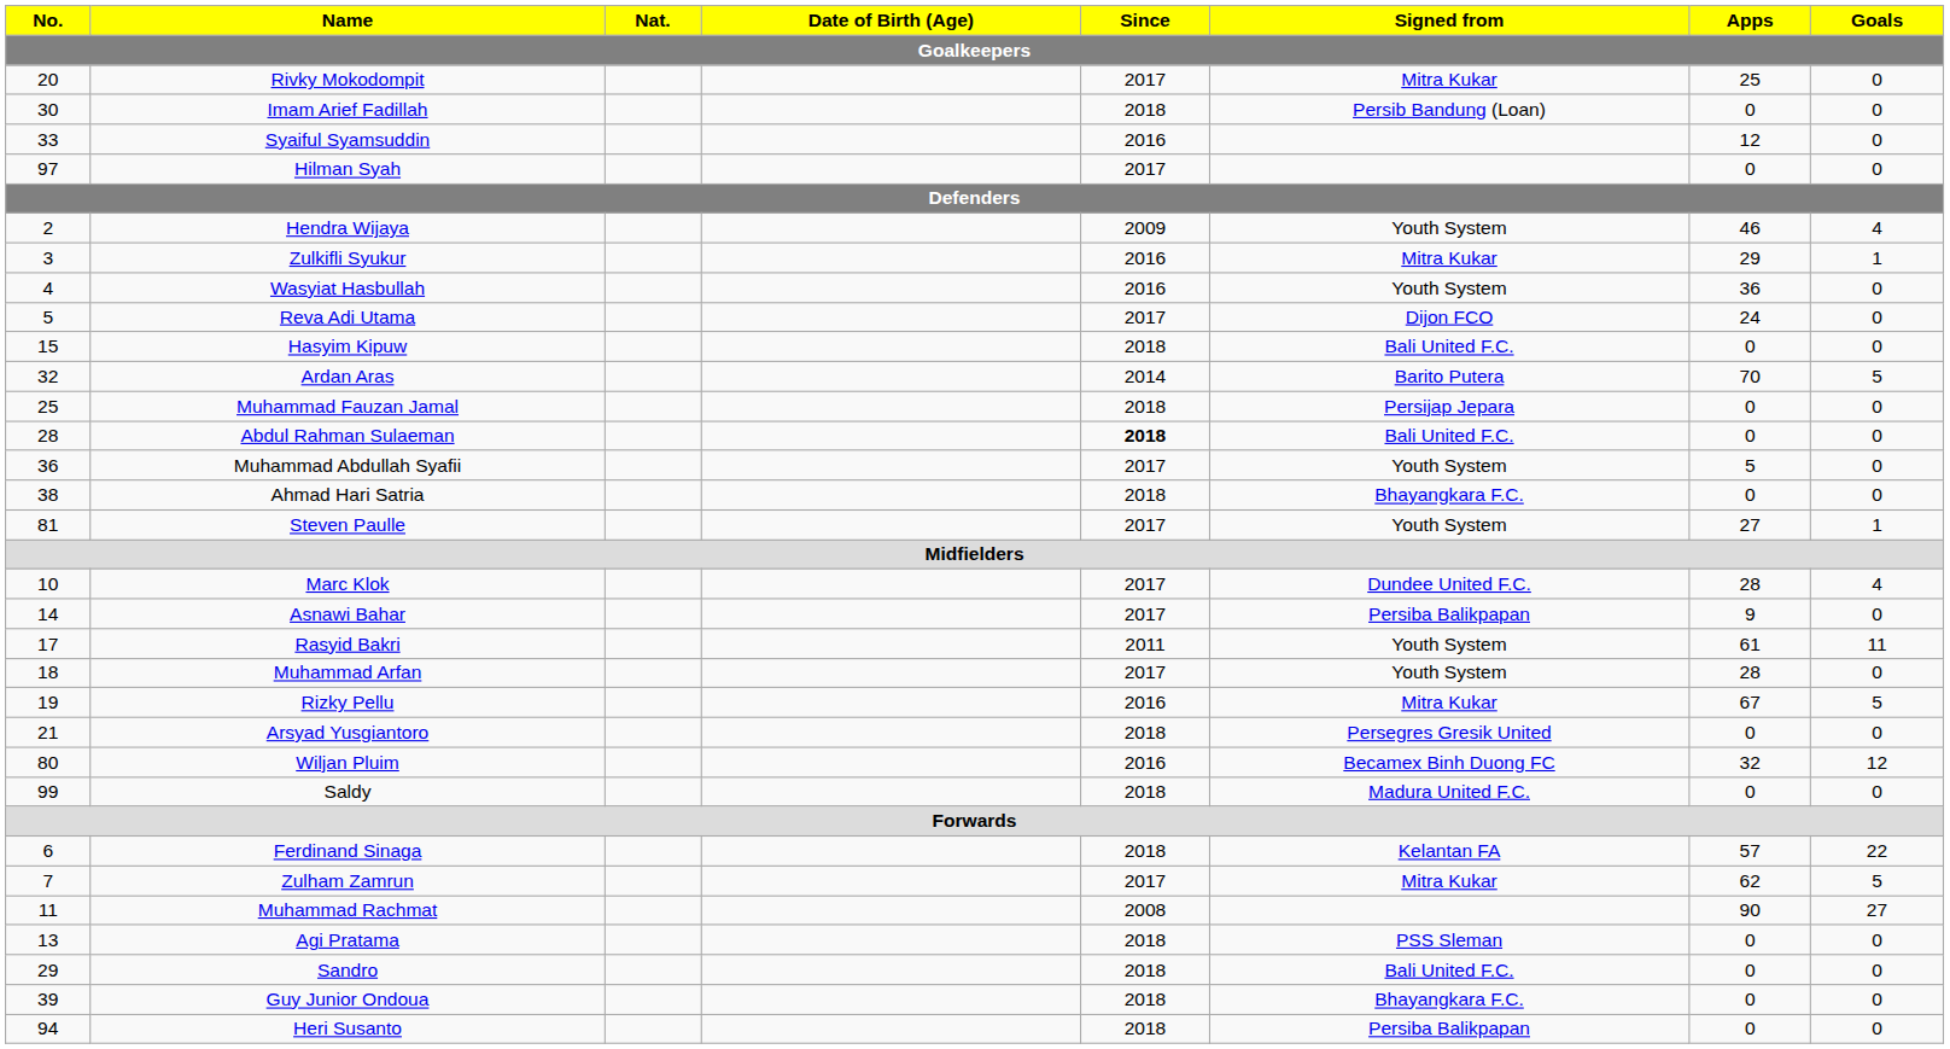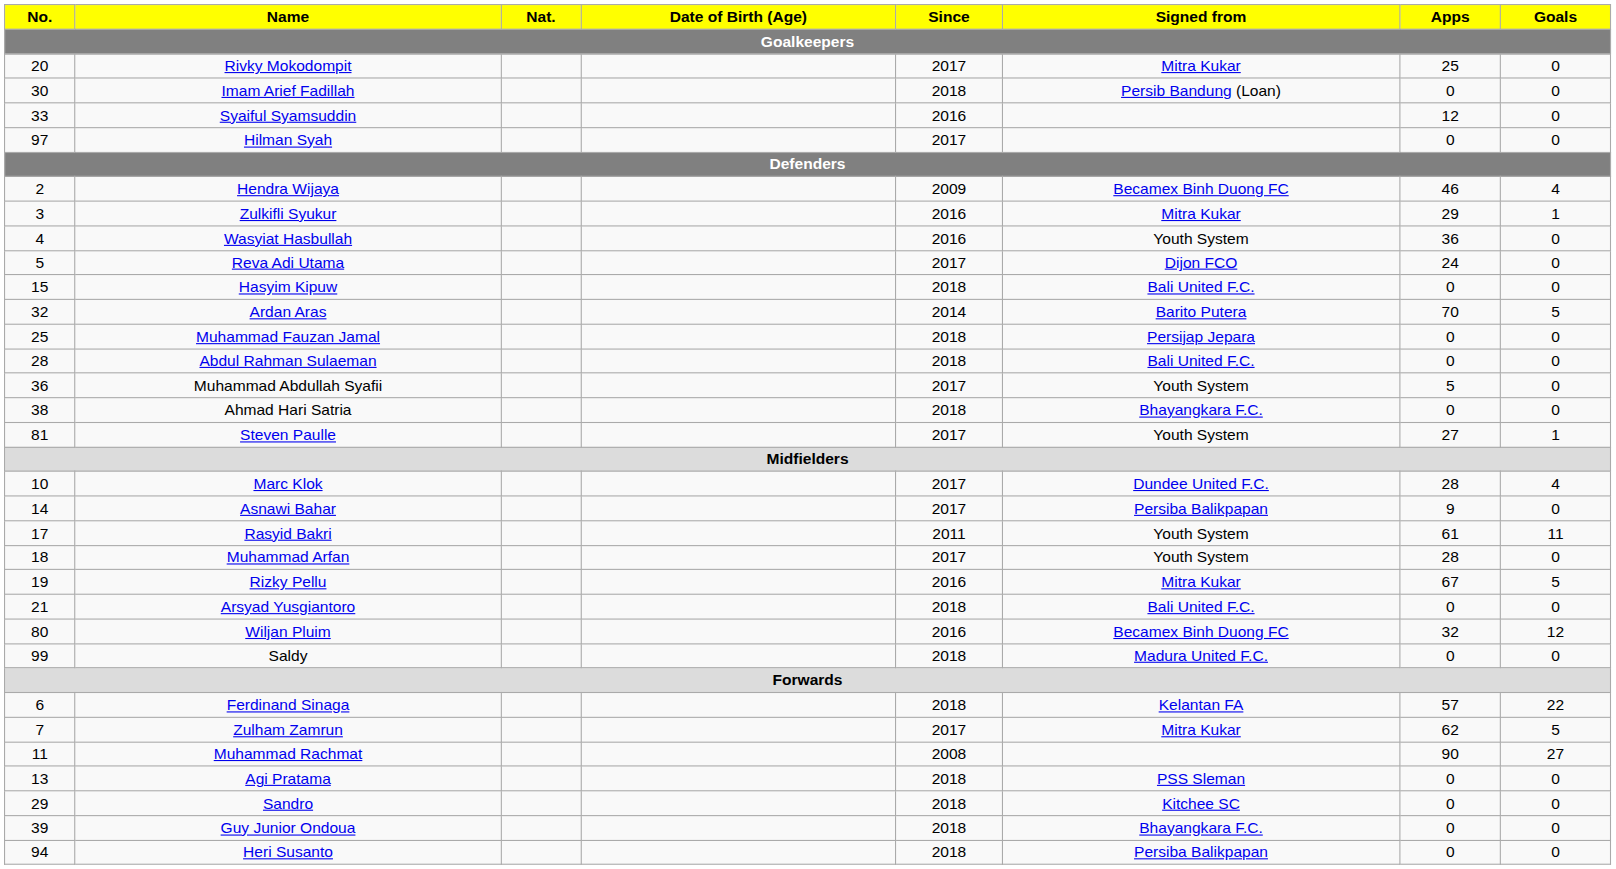Hendra Wijaya | Signed from / Goalkeepers: Youth System -> Becamex Binh Duong FC
Abdul Rahman Sulaeman | Since / Goalkeepers: bold -> normal
Arsyad Yusgiantoro | Signed from / Goalkeepers: Persegres Gresik United -> Bali United F.C.
Sandro | Signed from / Goalkeepers: Bali United F.C. -> Kitchee SC
